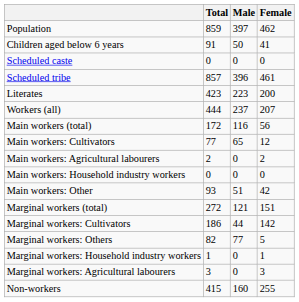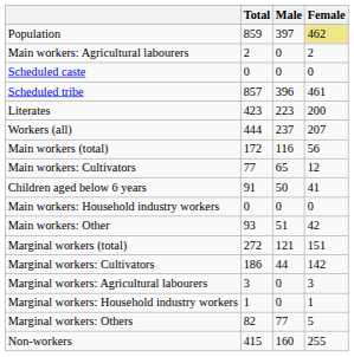Population | Female: no background -> khaki background
rows swapped: Children aged below 6 years <-> Main workers: Agricultural labourers
rows swapped: Marginal workers: Agricultural labourers <-> Marginal workers: Others
